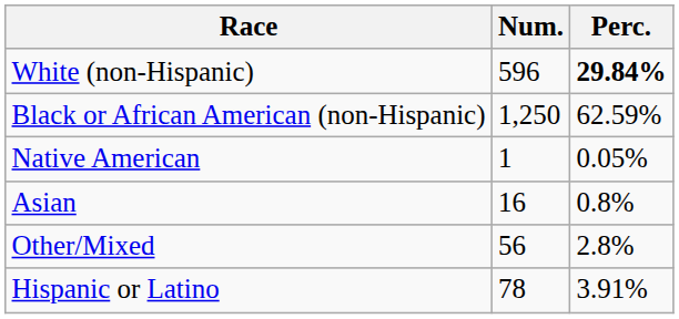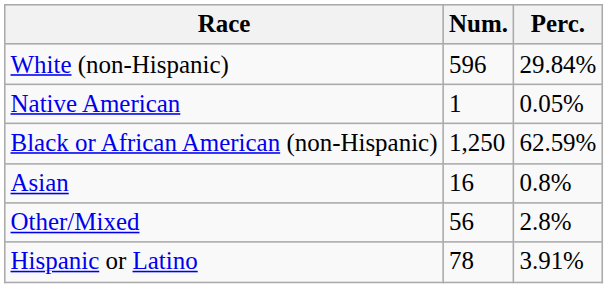White (non-Hispanic) | Perc.: bold -> normal
rows swapped: Black or African American (non-Hispanic) <-> Native American
